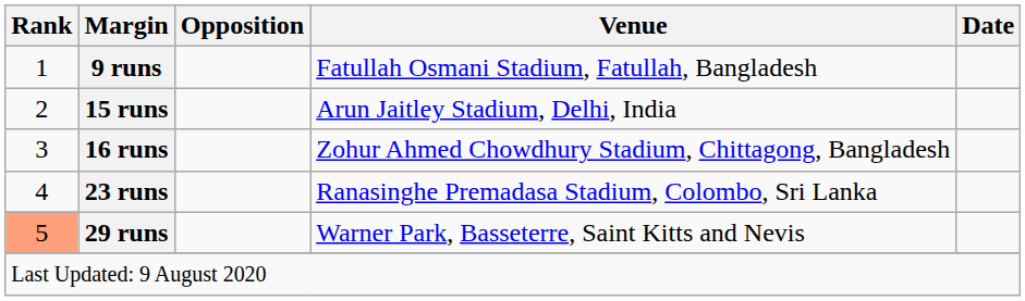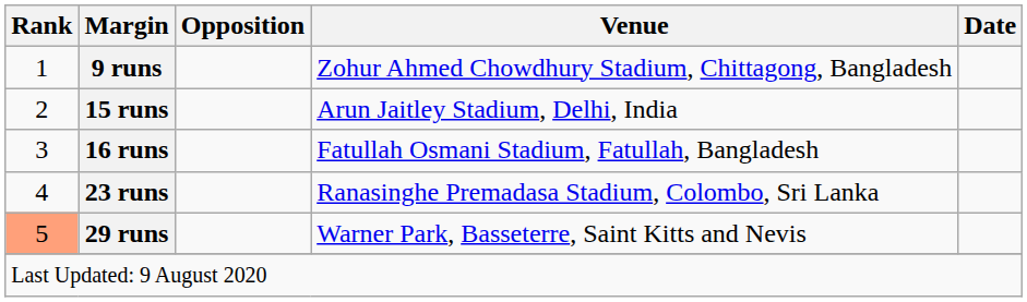9 runs | Venue: Fatullah Osmani Stadium, Fatullah, Bangladesh -> Zohur Ahmed Chowdhury Stadium, Chittagong, Bangladesh
16 runs | Venue: Zohur Ahmed Chowdhury Stadium, Chittagong, Bangladesh -> Fatullah Osmani Stadium, Fatullah, Bangladesh
